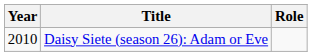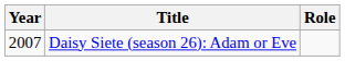Daisy Siete (season 26): Adam or Eve | Year: 2010 -> 2007
